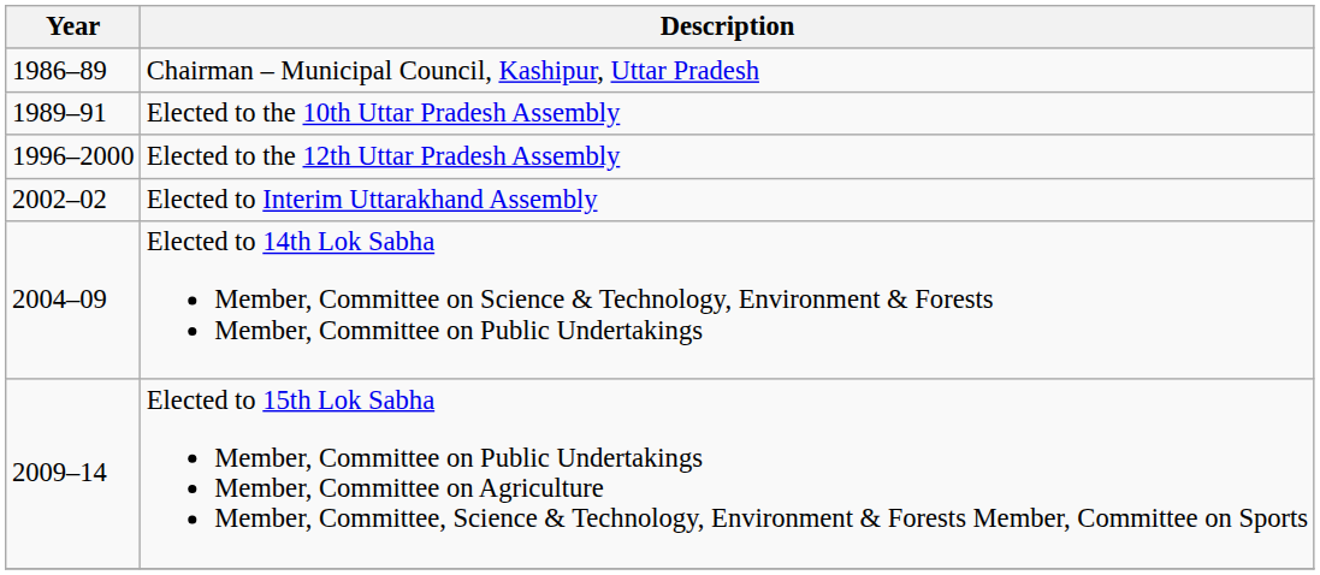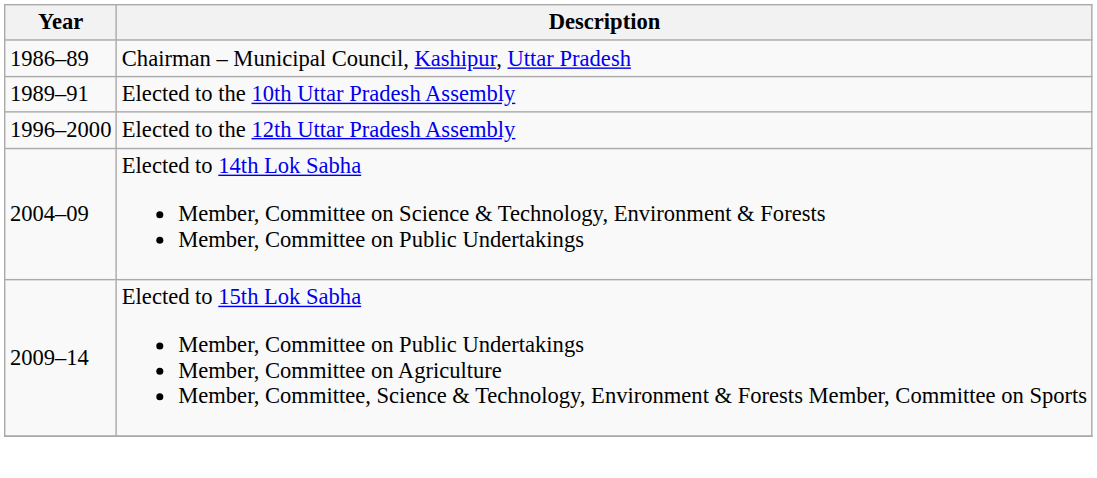- row: 2002–02 | Elected to Interim Uttarakhand Assembly
